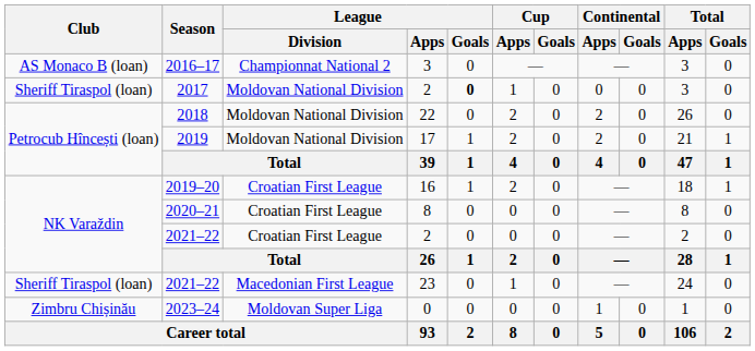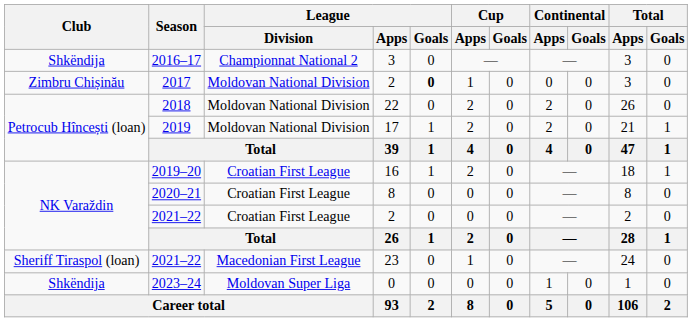2016–17 | Club: AS Monaco B (loan) -> Shkëndija
2017 | Club: Sheriff Tiraspol (loan) -> Zimbru Chișinău
2023–24 | Club: Zimbru Chișinău -> Shkëndija
